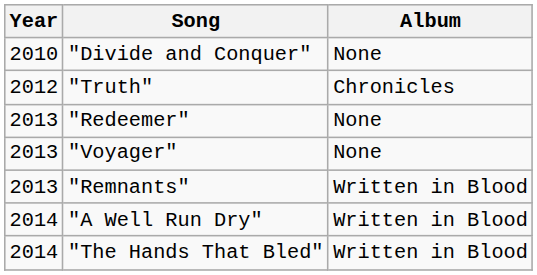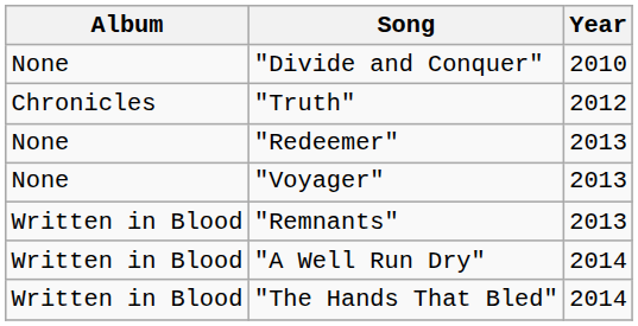columns swapped: Year <-> Album
